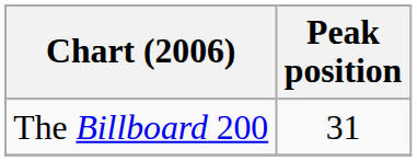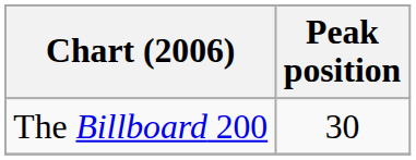The Billboard 200 | Peak position: 31 -> 30
